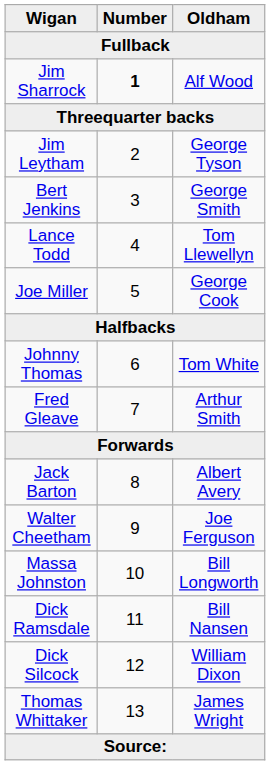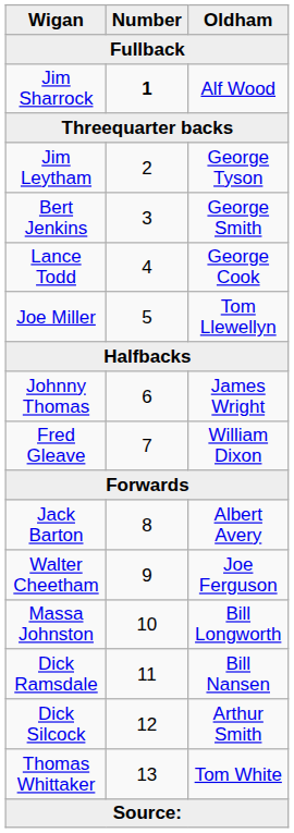Lance Todd | Oldham: Tom Llewellyn -> George Cook
Joe Miller | Oldham: George Cook -> Tom Llewellyn
Johnny Thomas | Oldham: Tom White -> James Wright
Fred Gleave | Oldham: Arthur Smith -> William Dixon
Dick Silcock | Oldham: William Dixon -> Arthur Smith
Thomas Whittaker | Oldham: James Wright -> Tom White
